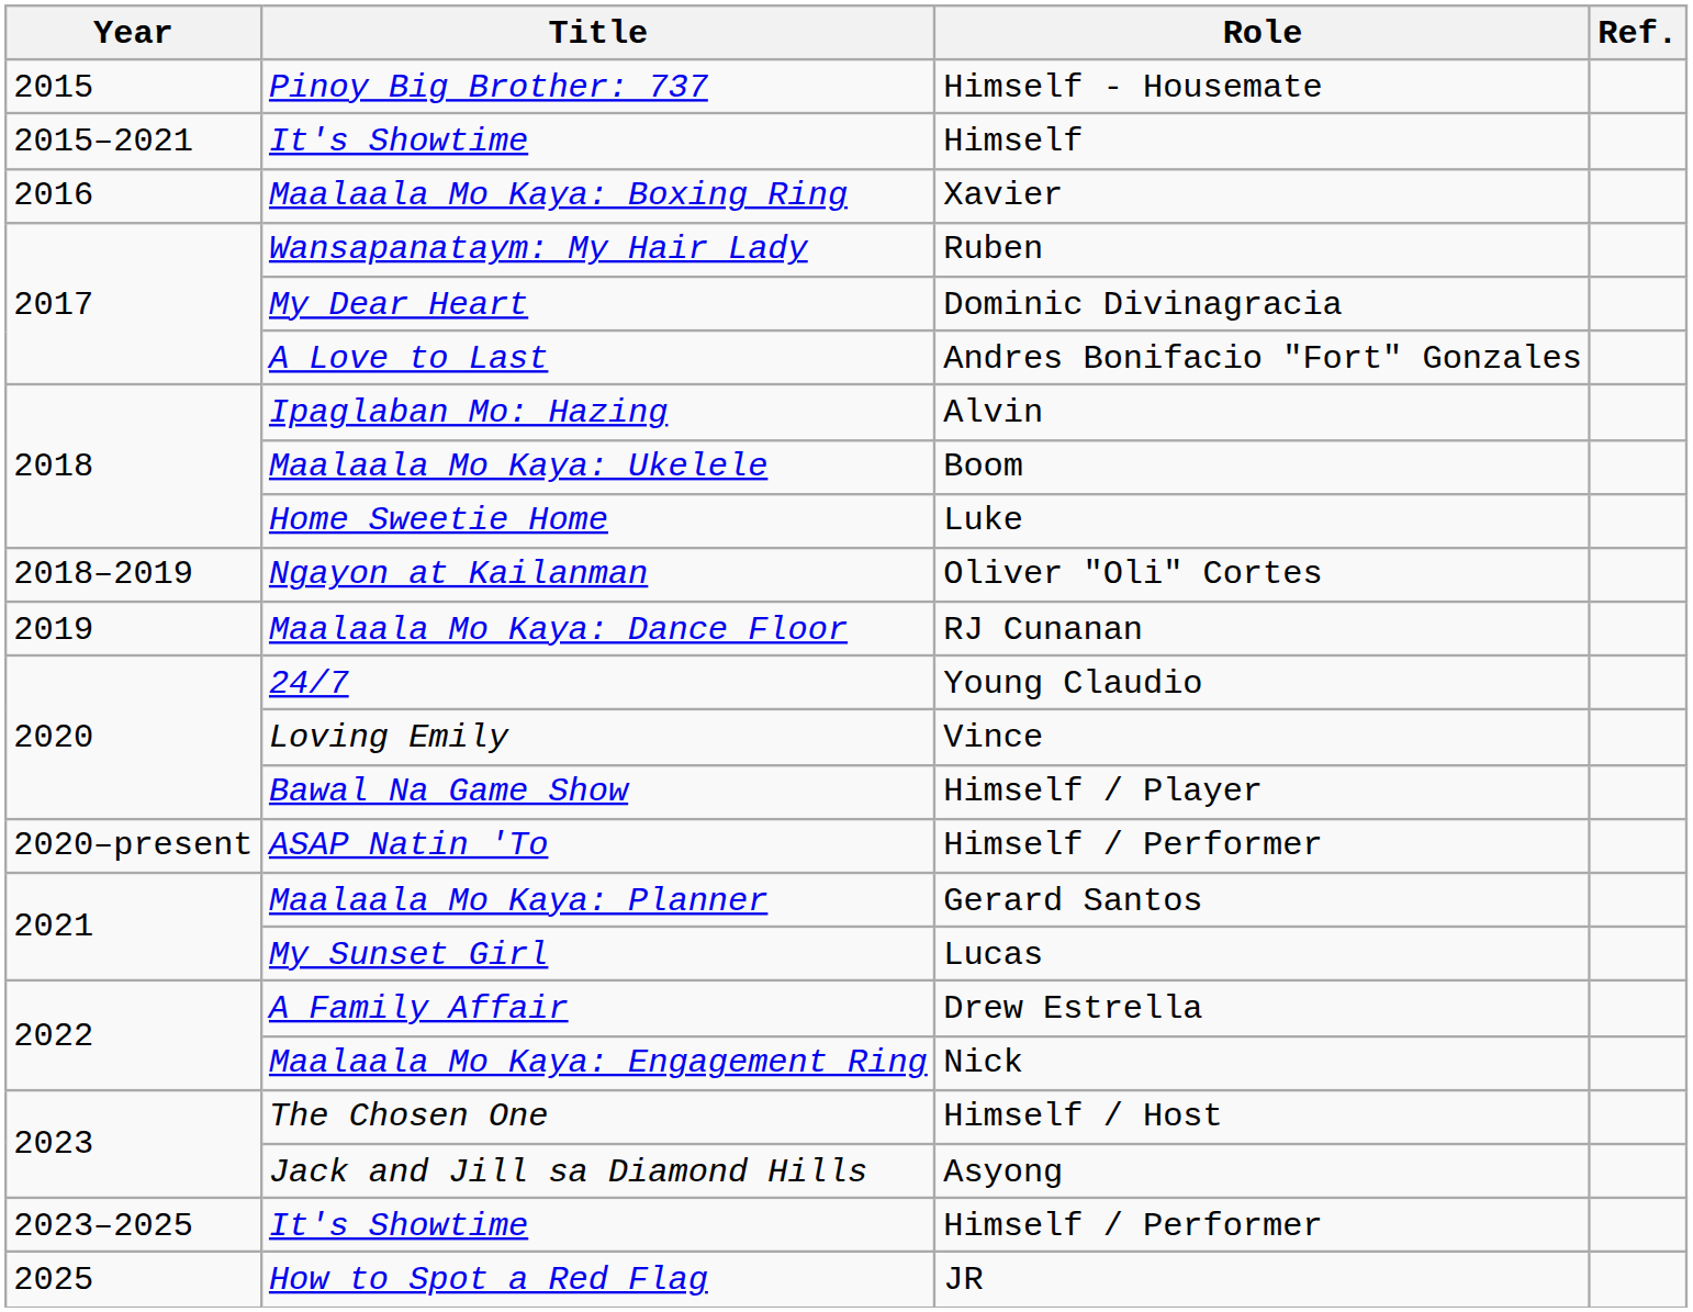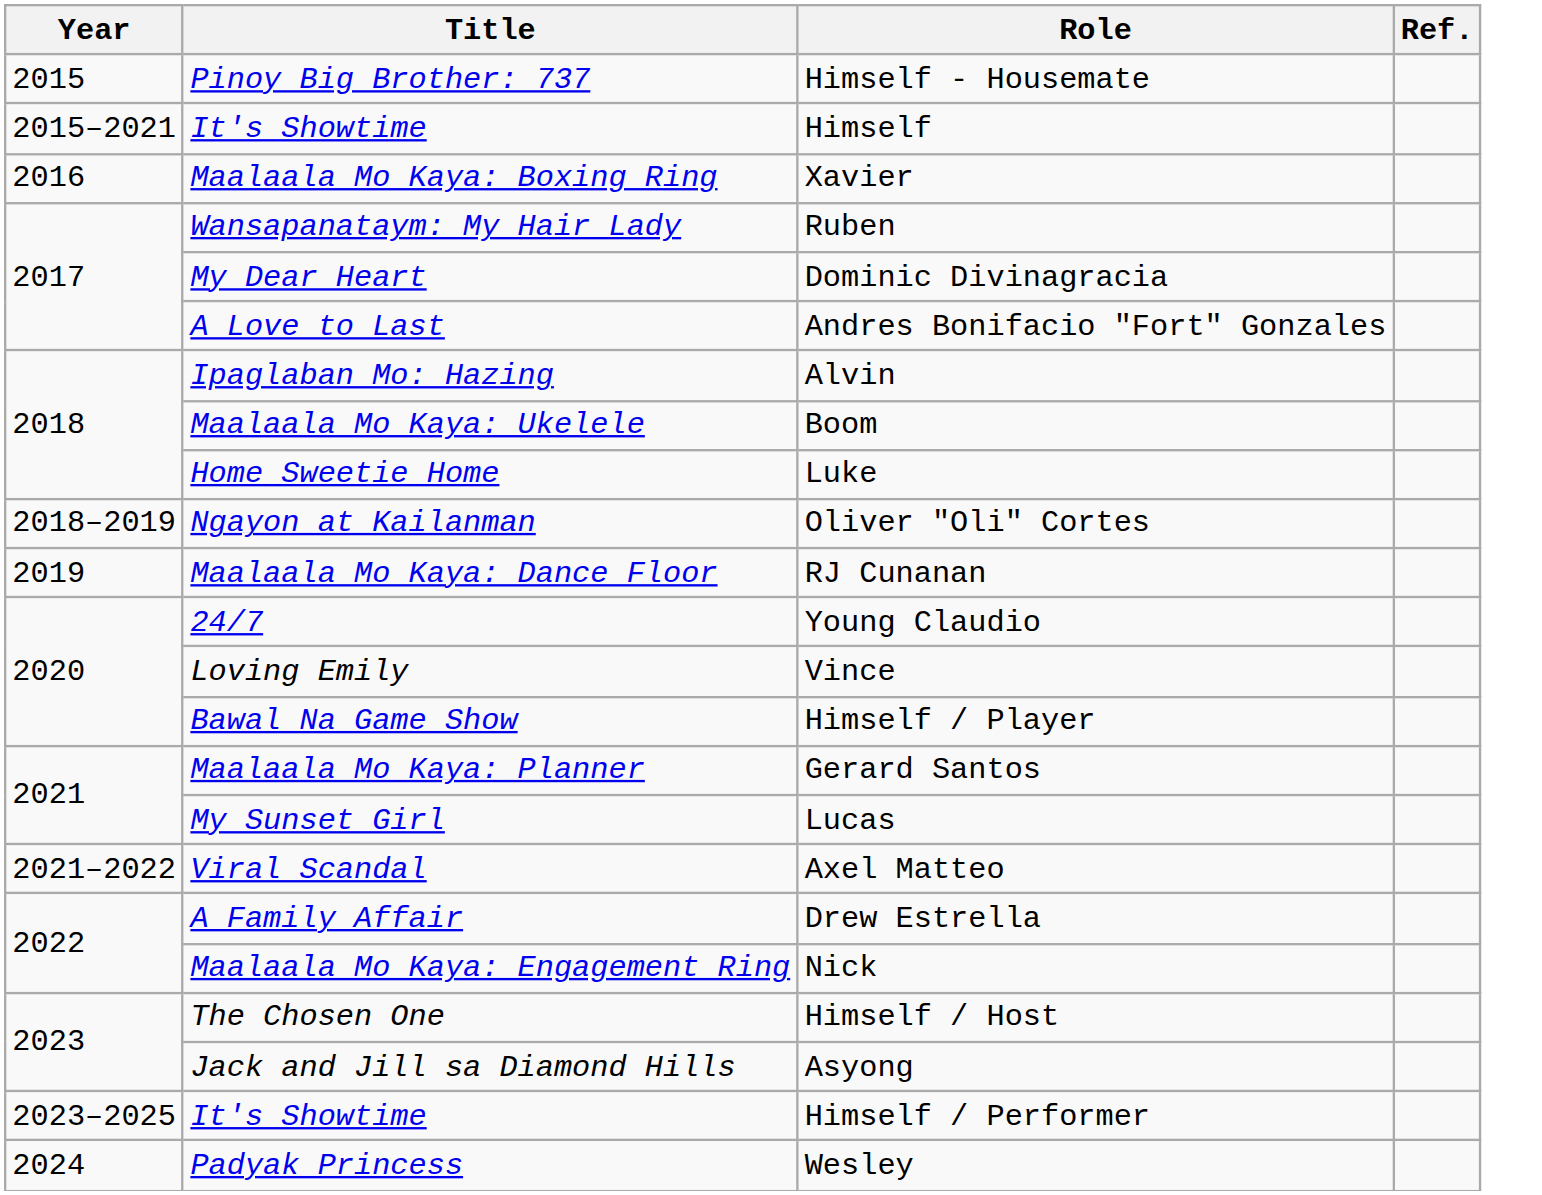- row: 2020–present | ASAP Natin 'To | Himself / Performer
+ row: 2021–2022 | Viral Scandal | Axel Matteo
+ row: 2024 | Padyak Princess | Wesley
- row: 2025 | How to Spot a Red Flag | JR
